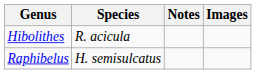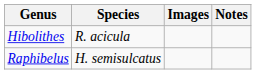columns swapped: Notes <-> Images
